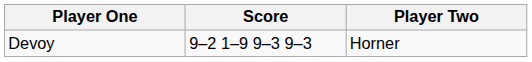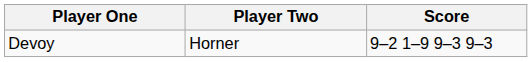columns swapped: Player Two <-> Score
